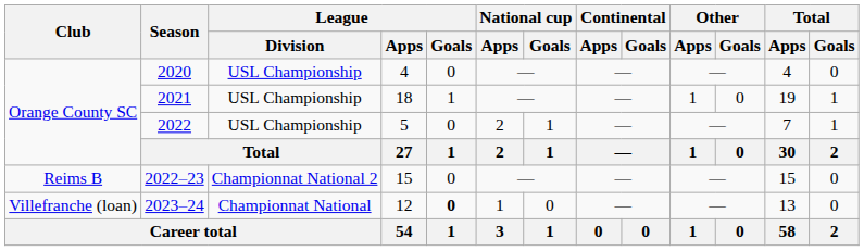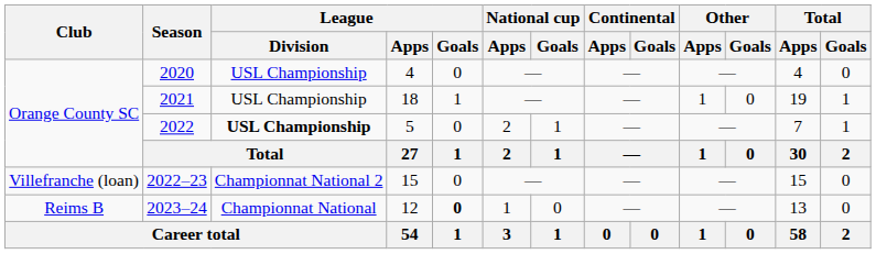2022 | League / Division: normal -> bold
2022–23 | Club: Reims B -> Villefranche (loan)
2023–24 | Club: Villefranche (loan) -> Reims B
